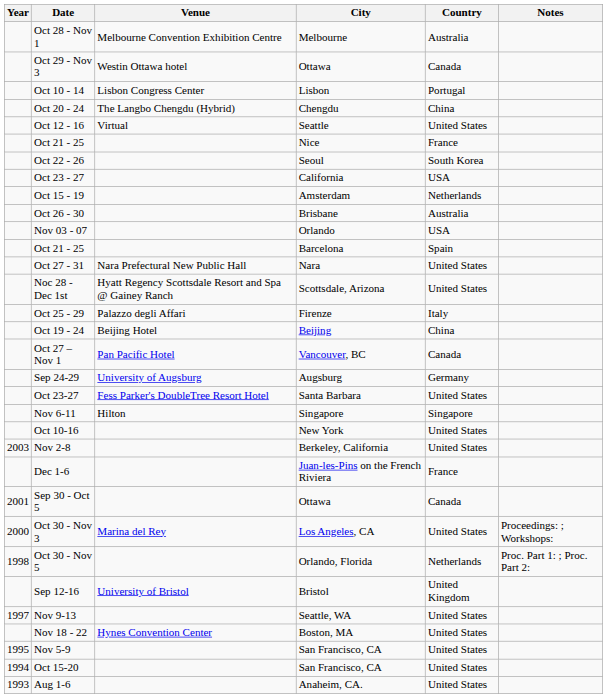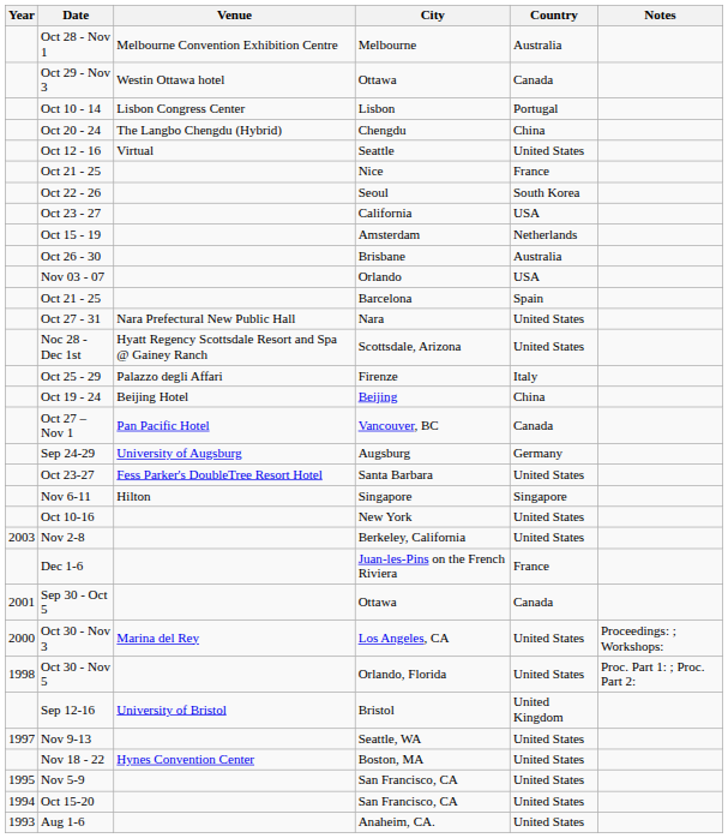Oct 30 - Nov 5 | Country: Netherlands -> United States
